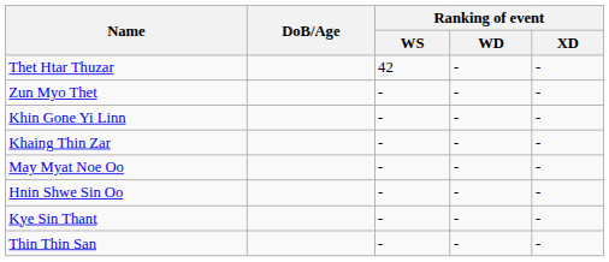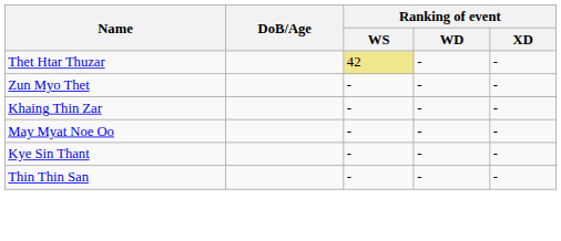Thet Htar Thuzar | Ranking of event / WS: no background -> khaki background
- row: Khin Gone Yi Linn | - | - | -
- row: Hnin Shwe Sin Oo | - | - | -
